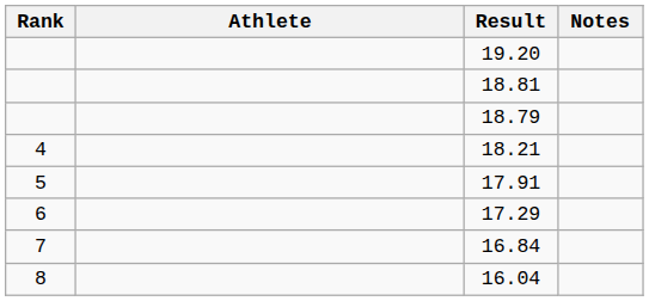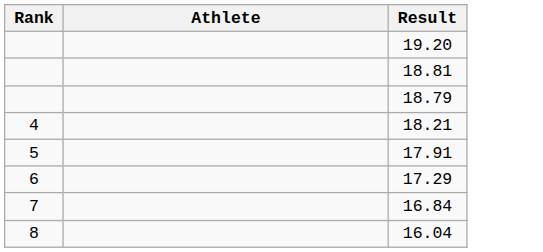- column: Notes
